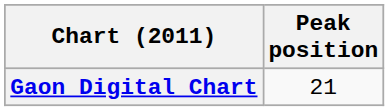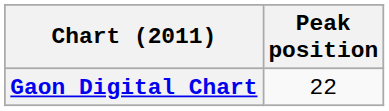Gaon Digital Chart | Peak position: 21 -> 22
